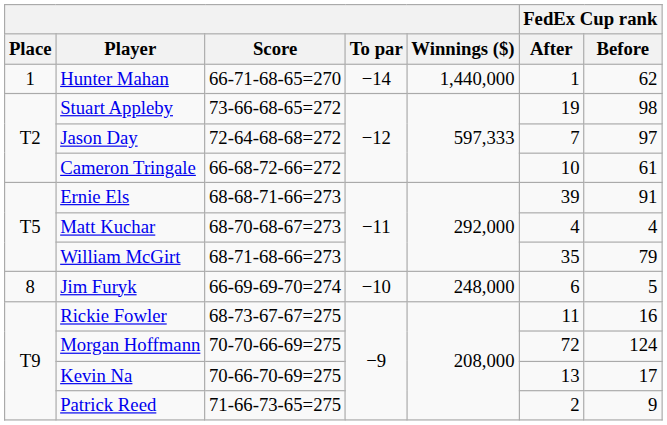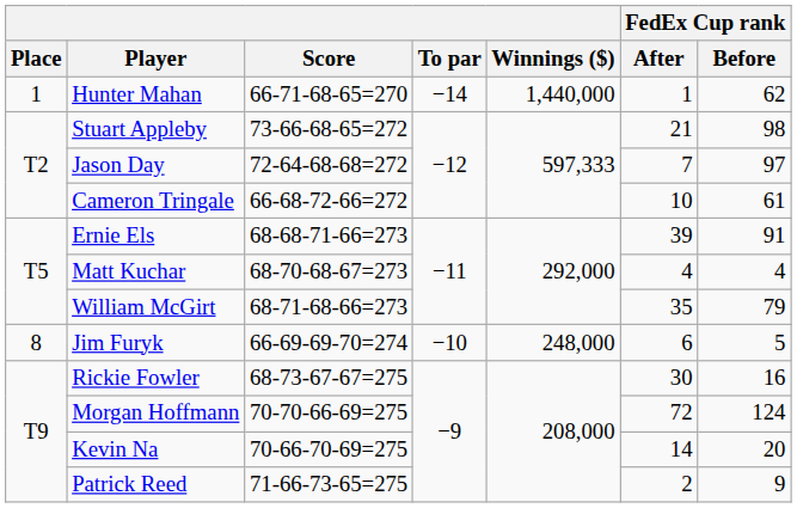Stuart Appleby | FedEx Cup rank / After: 19 -> 21
Rickie Fowler | FedEx Cup rank / After: 11 -> 30
Kevin Na | FedEx Cup rank / After: 13 -> 14
Kevin Na | FedEx Cup rank / Before: 17 -> 20
